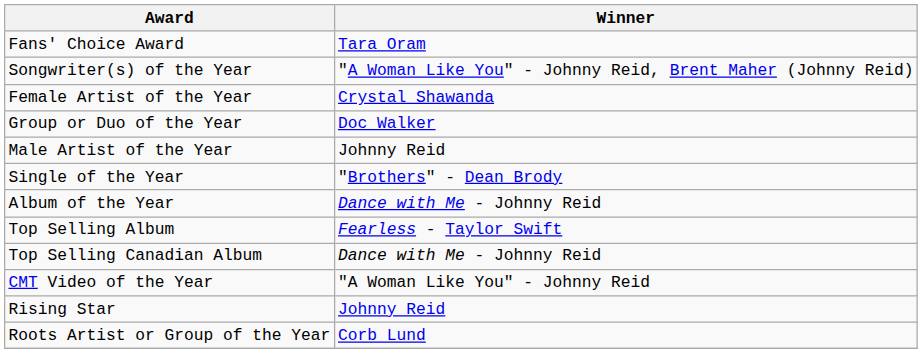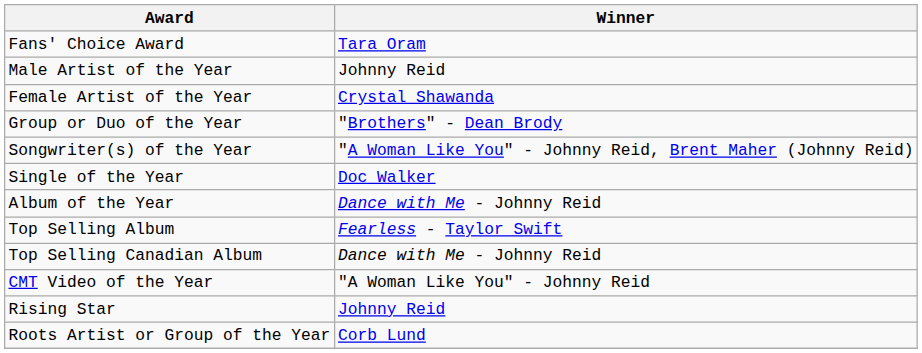rows swapped: Male Artist of the Year <-> Songwriter(s) of the Year
Group or Duo of the Year | Winner: Doc Walker -> "Brothers" - Dean Brody
Single of the Year | Winner: "Brothers" - Dean Brody -> Doc Walker
